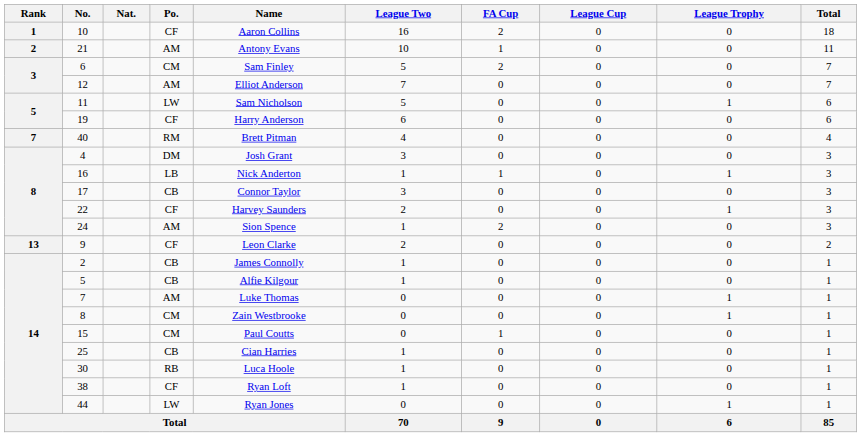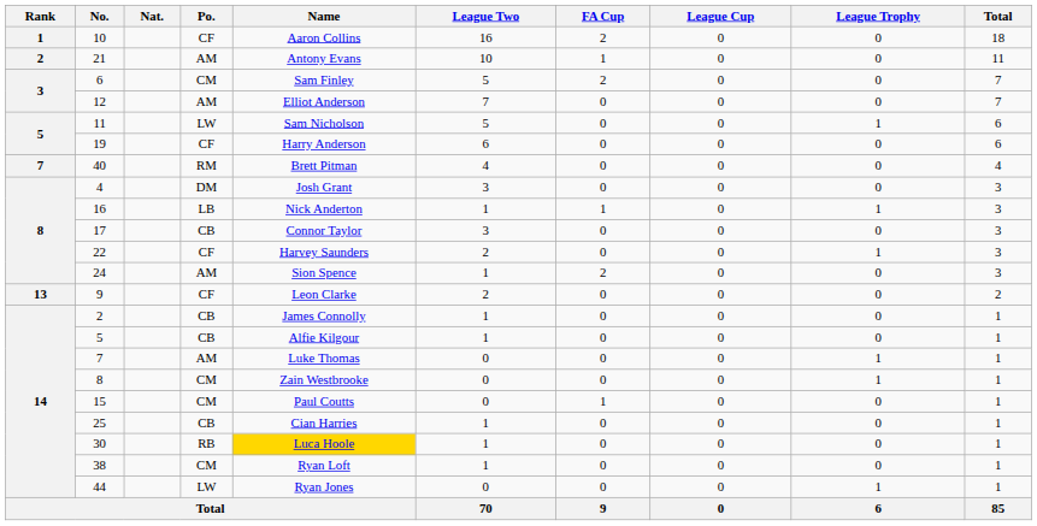30 | Name: no background -> gold background
38 | Po.: CF -> CM
